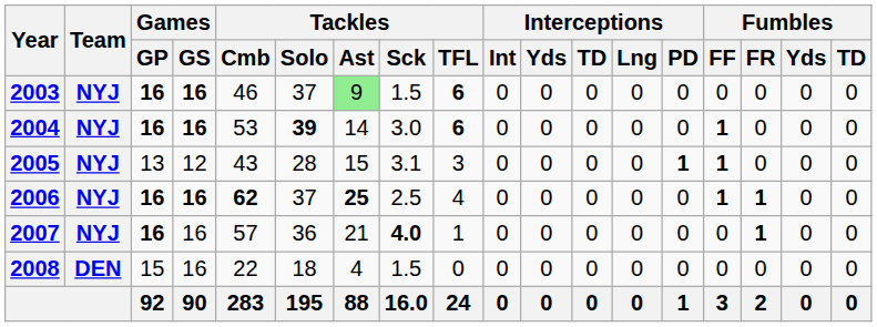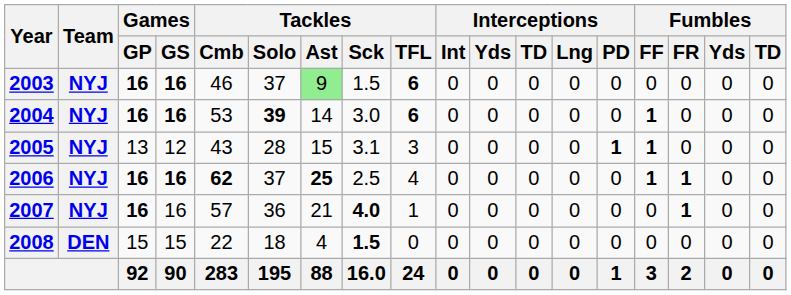2008 | Games / GS: 16 -> 15
2008 | Tackles / Sck: normal -> bold
